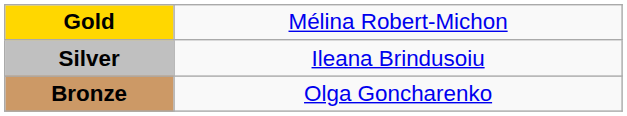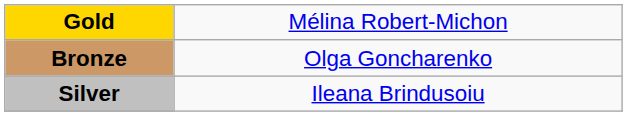rows swapped: Silver <-> Bronze
